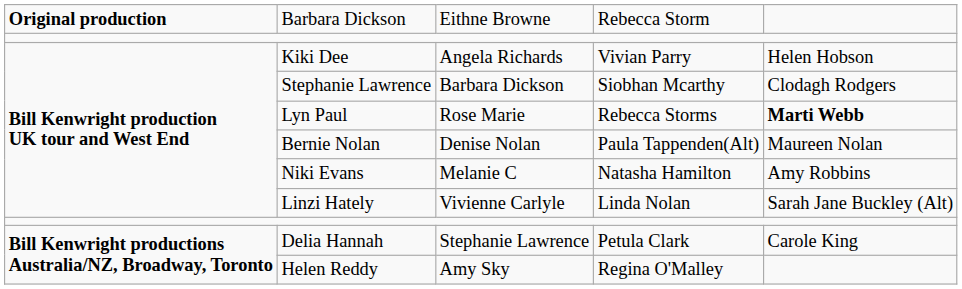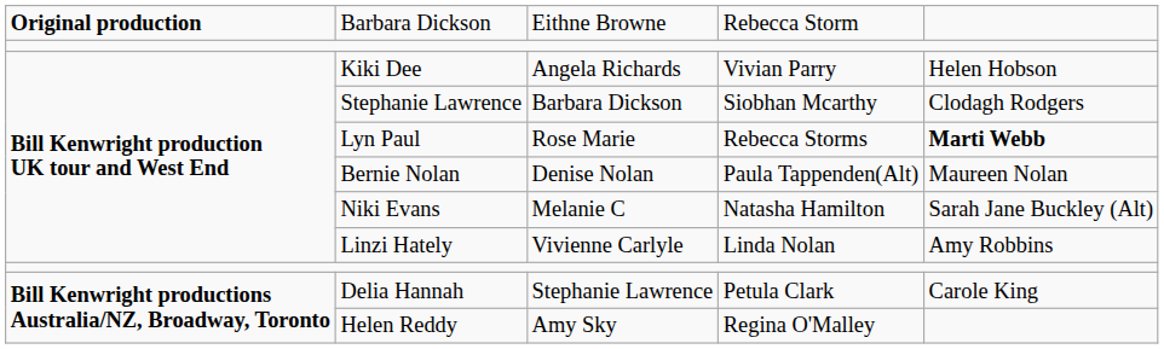Niki Evans | column 5: Amy Robbins -> Sarah Jane Buckley (Alt)
Linzi Hately | column 5: Sarah Jane Buckley (Alt) -> Amy Robbins
